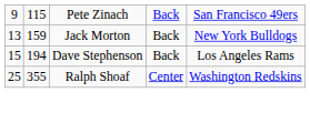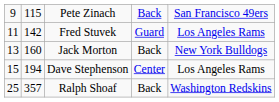+ row: 11 | 142 | Fred Stuvek | Guard | Los Angeles Rams
Jack Morton | column 2: 159 -> 160
Dave Stephenson | column 4: Back -> Center
Ralph Shoaf | column 2: 355 -> 357
Ralph Shoaf | column 4: Center -> Back
